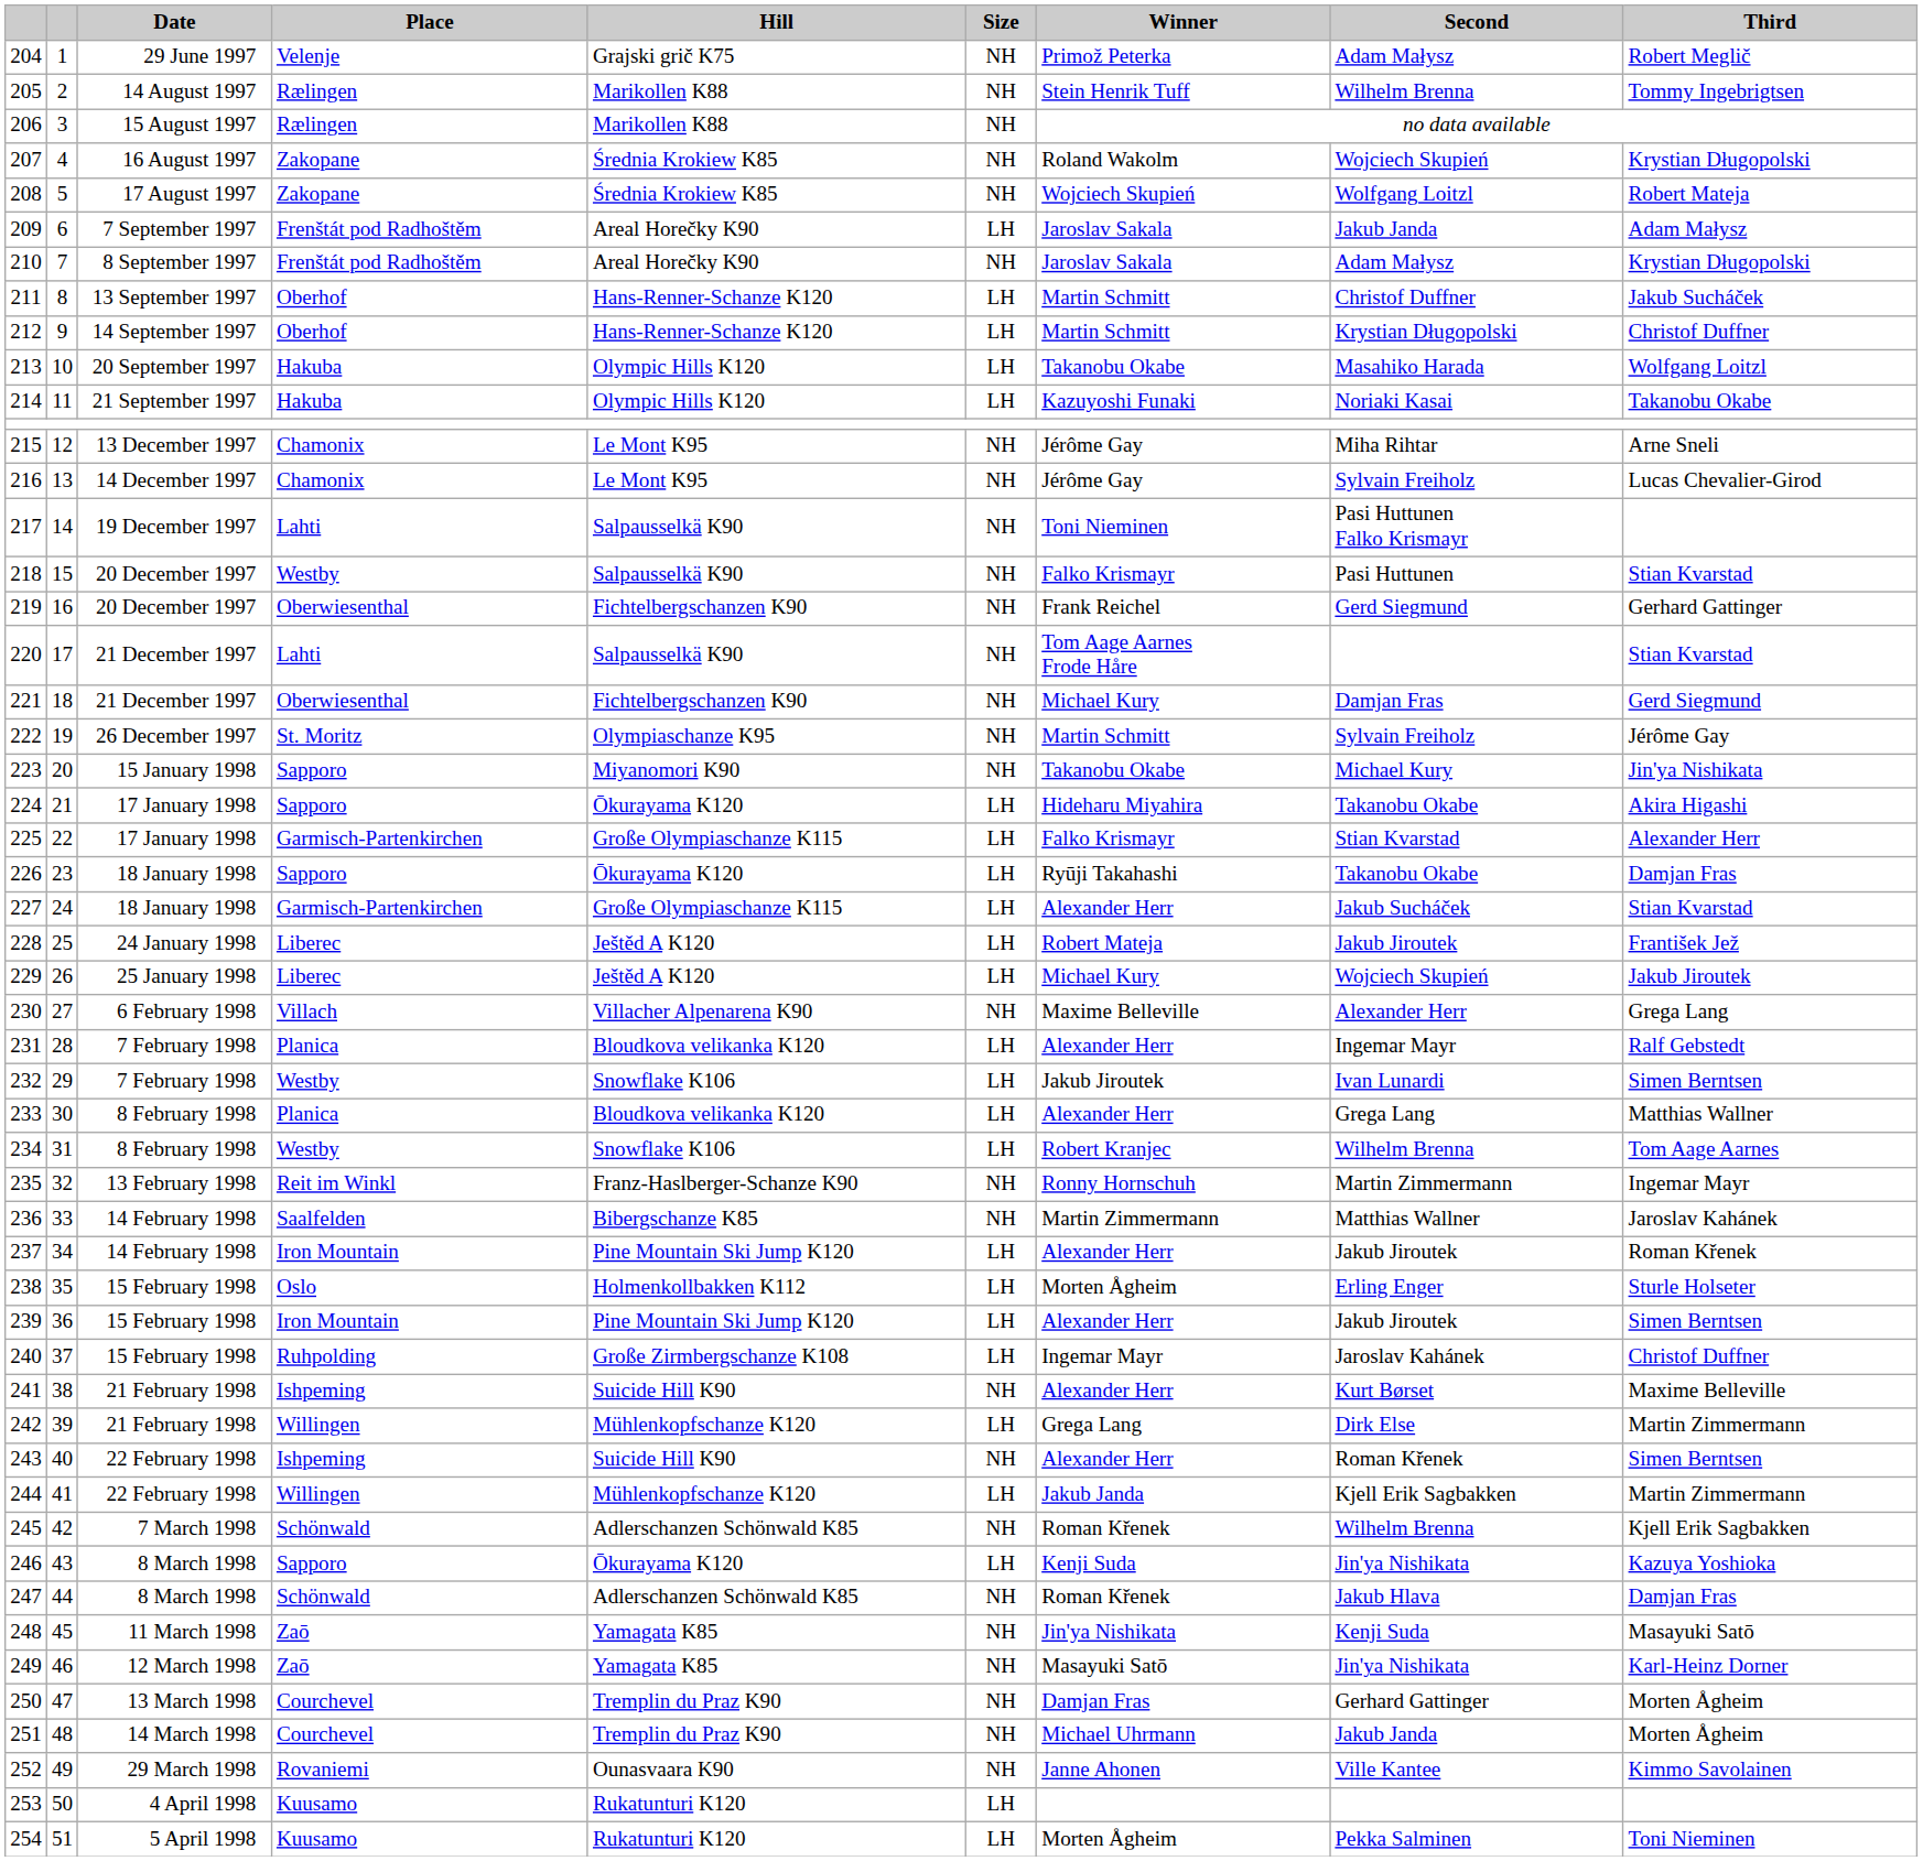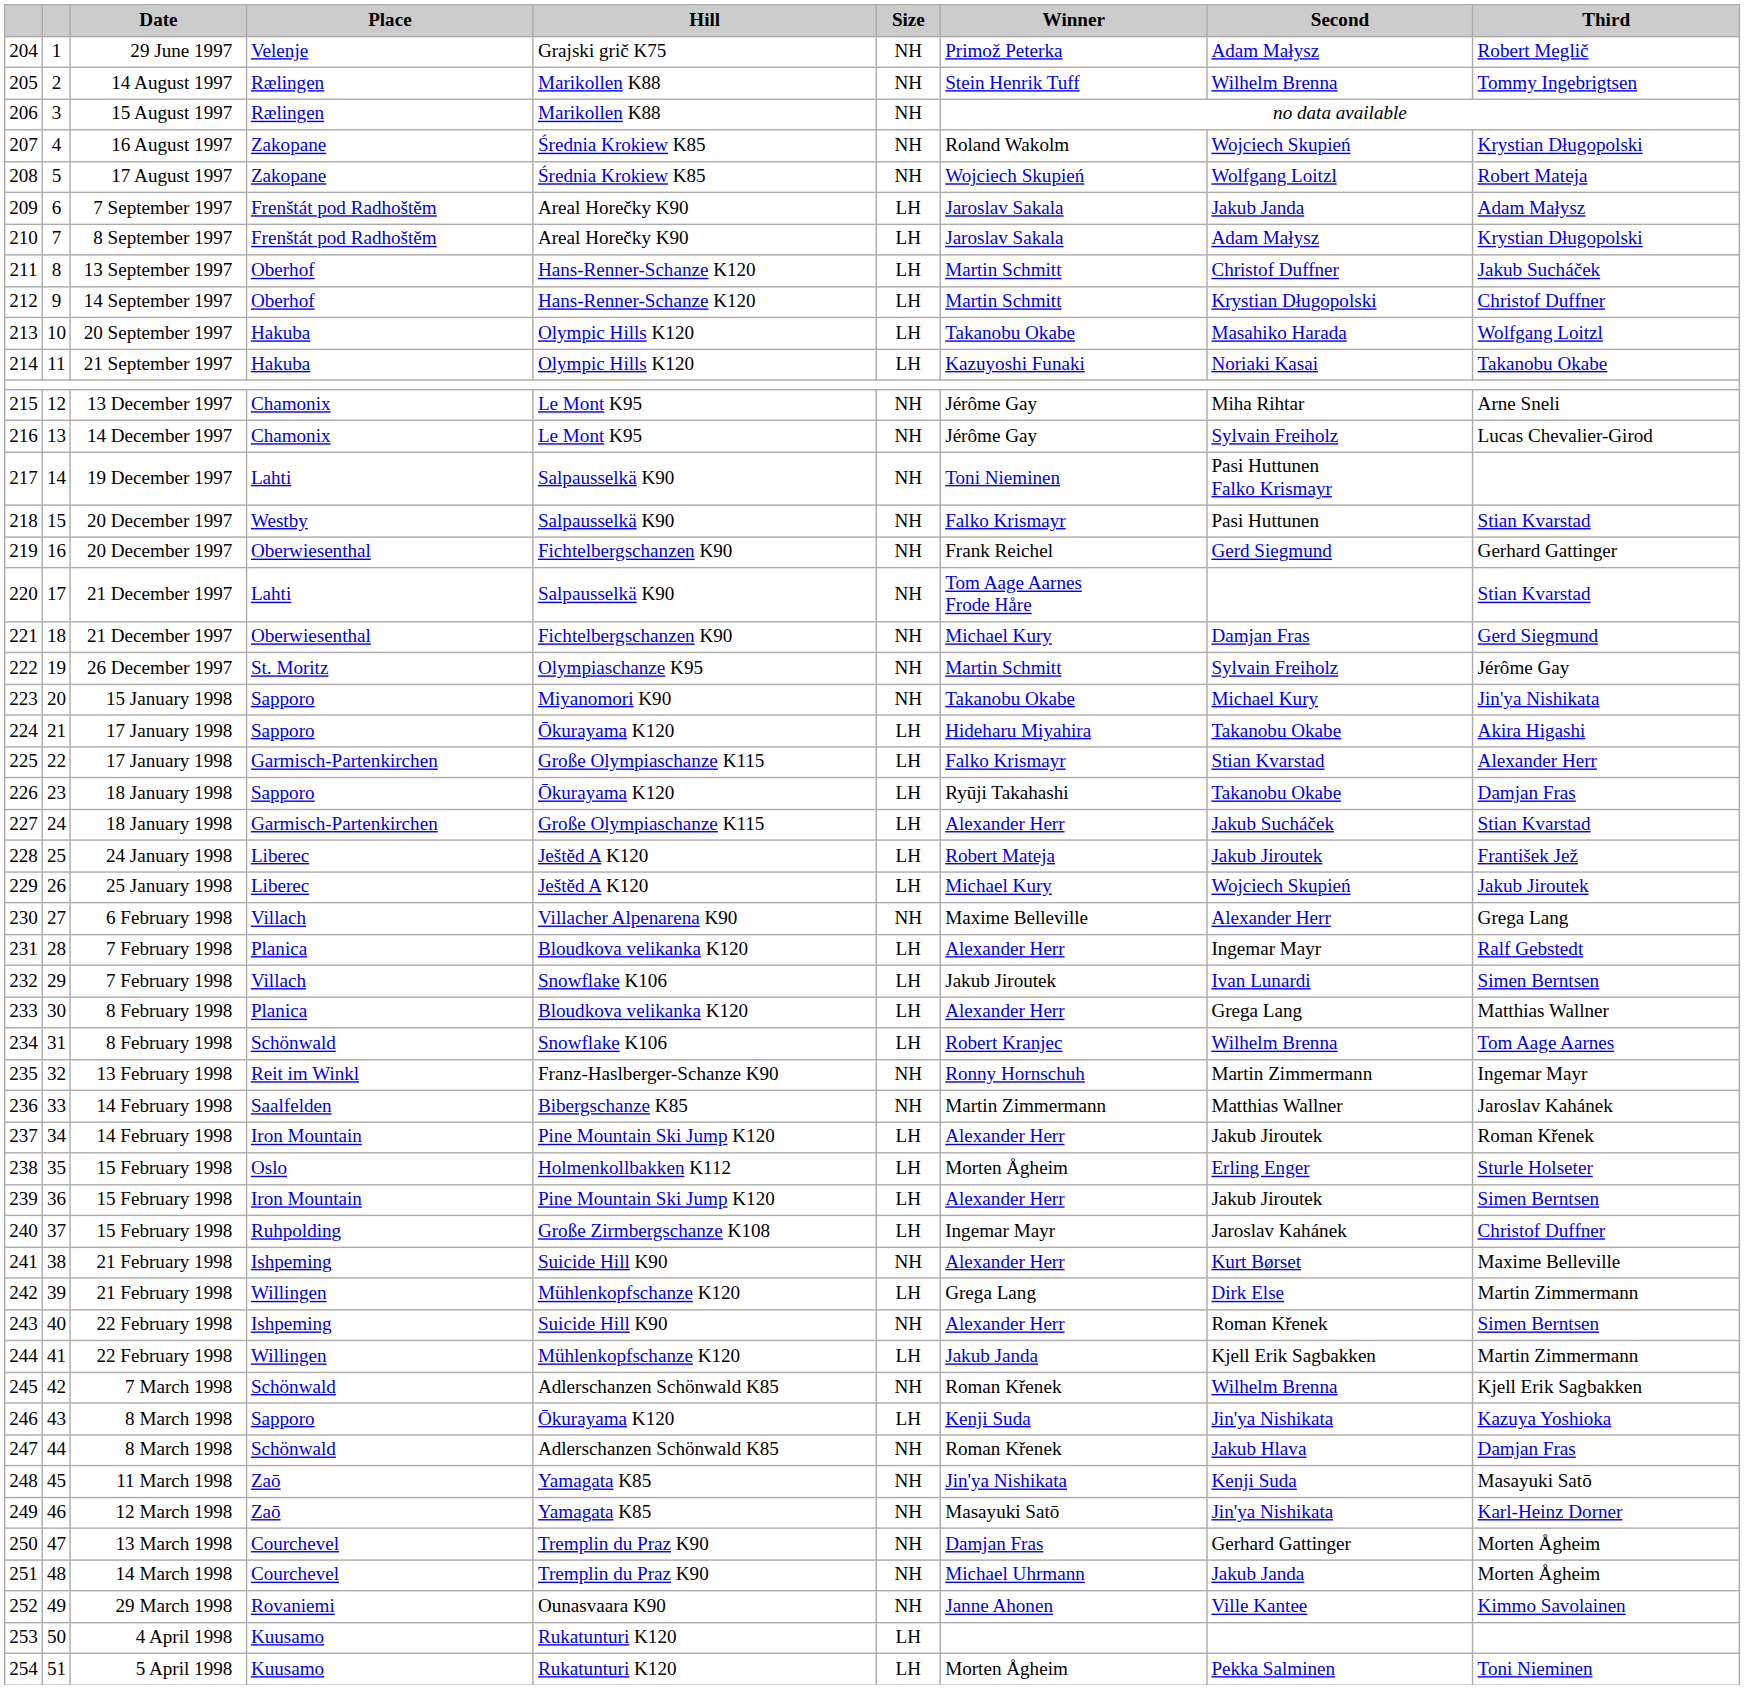210 | Size: NH -> LH
232 | Place: Westby -> Villach
234 | Place: Westby -> Schönwald
